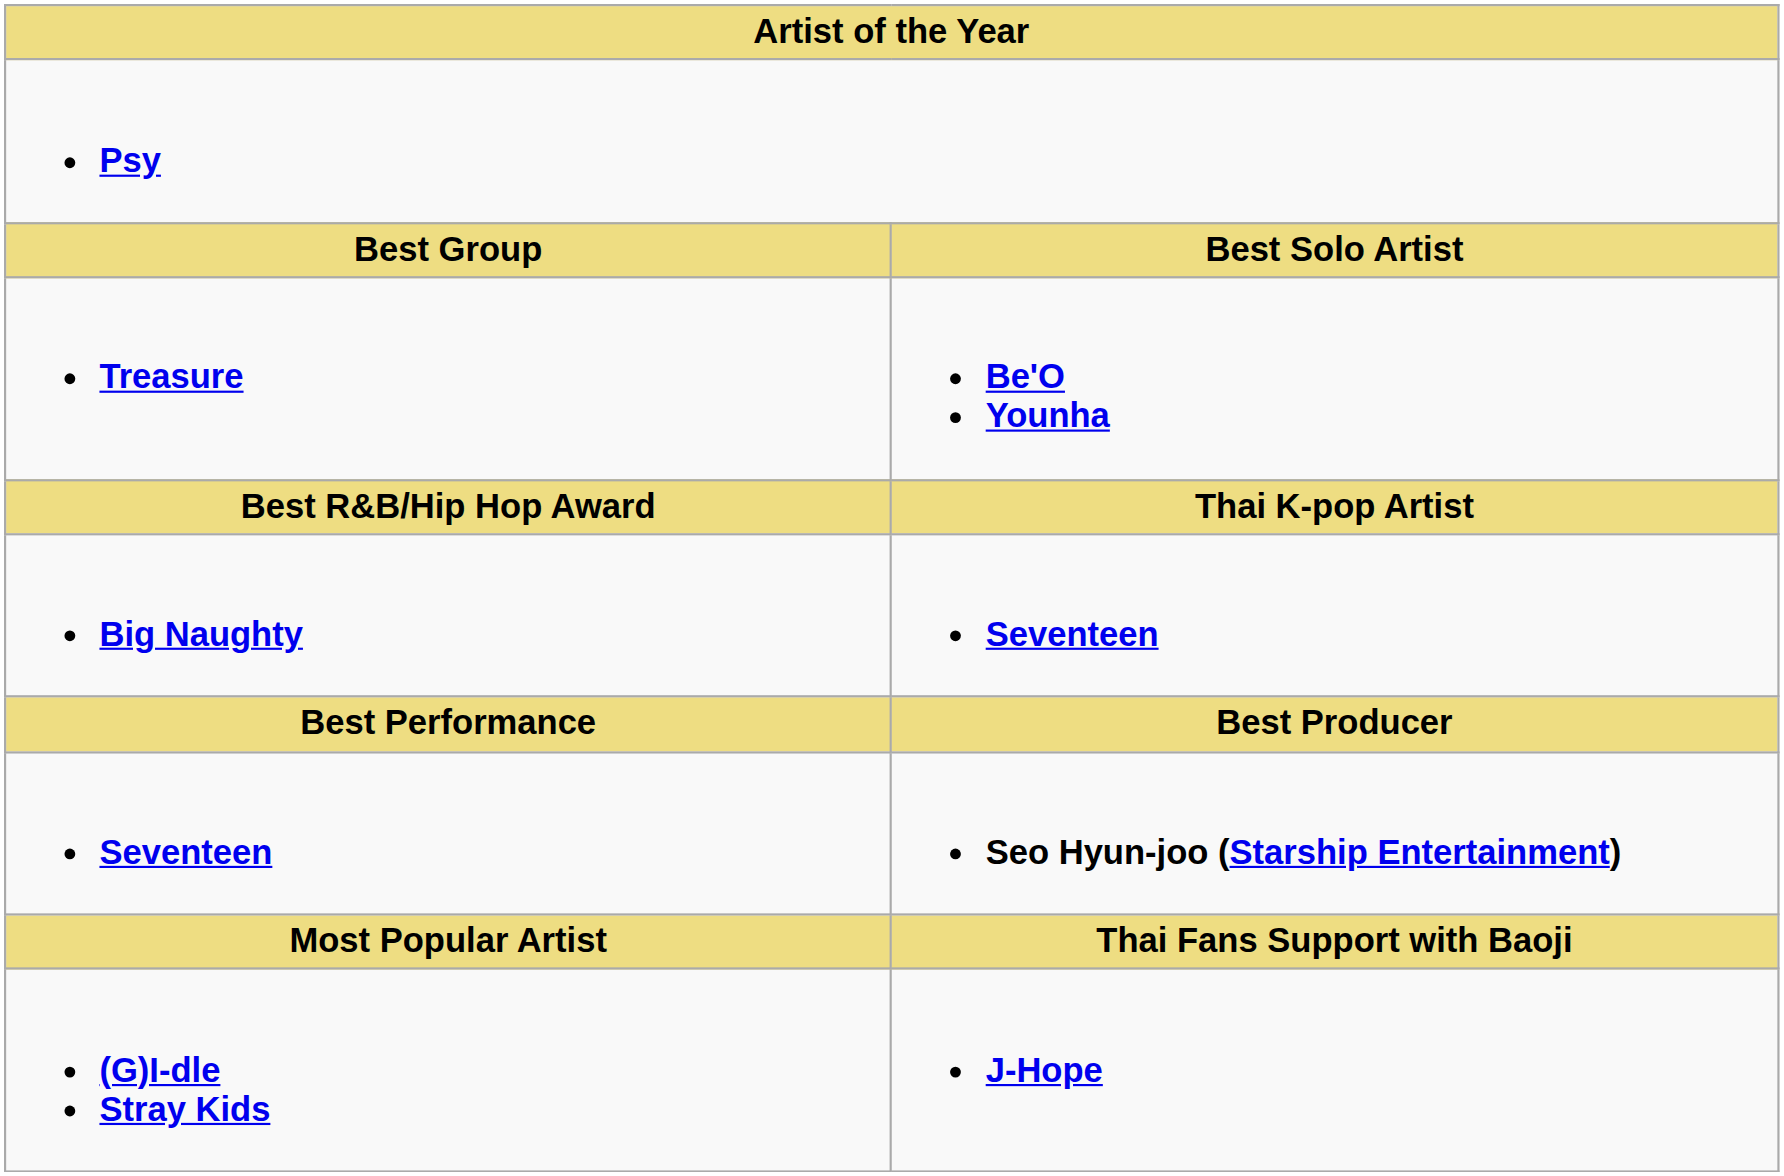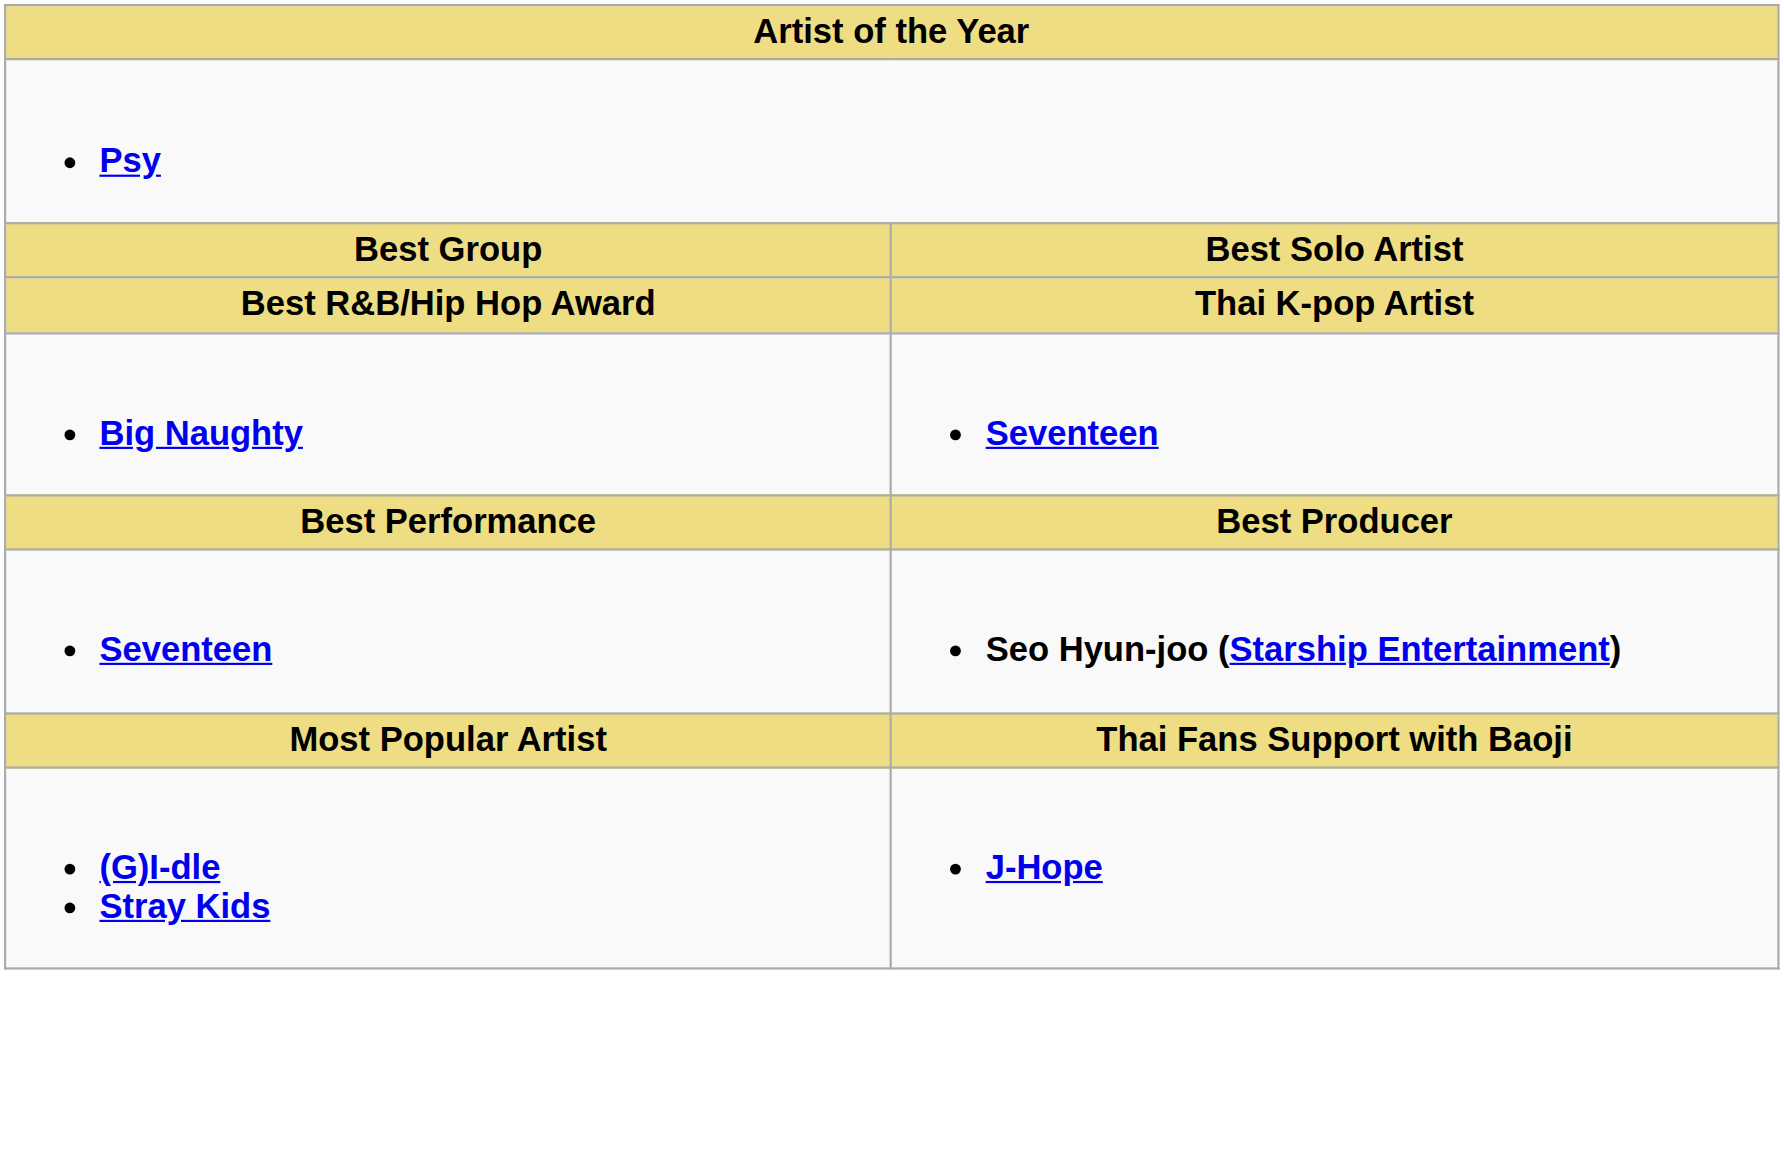- row: Treasure | Be'O Younha
